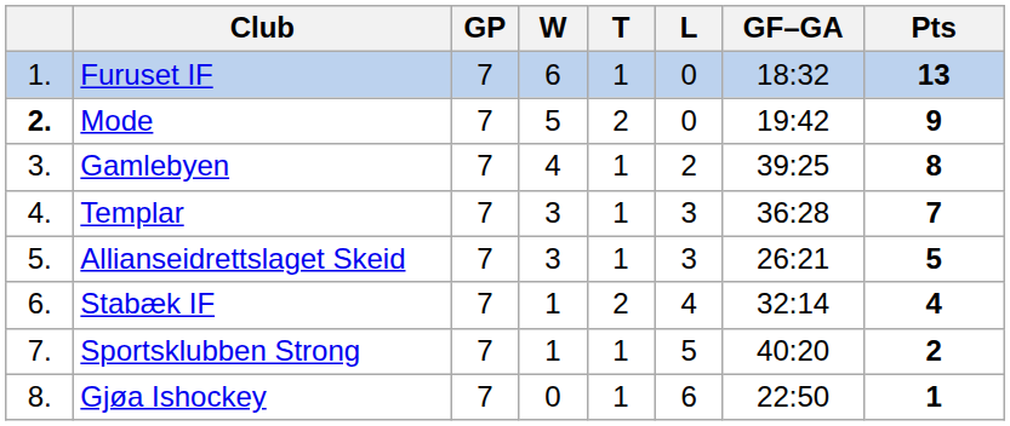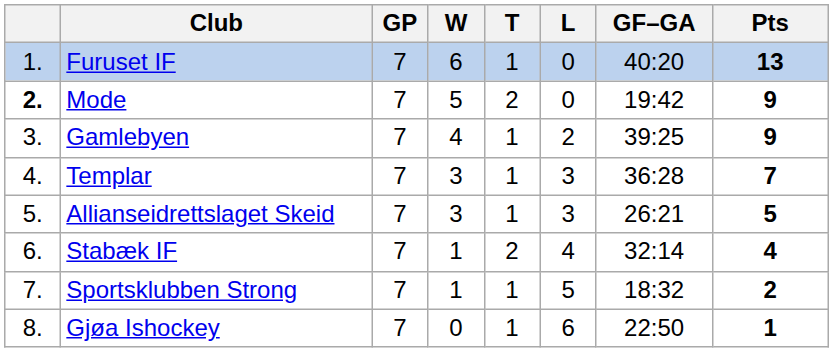Furuset IF | GF–GA: 18:32 -> 40:20
Gamlebyen | Pts: 8 -> 9
Sportsklubben Strong | GF–GA: 40:20 -> 18:32
